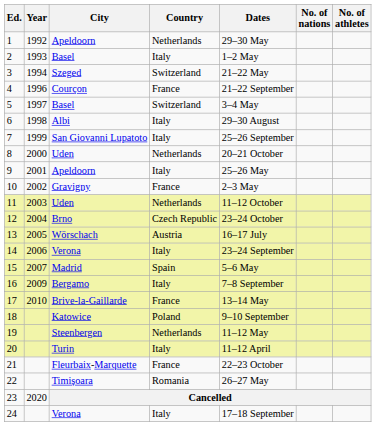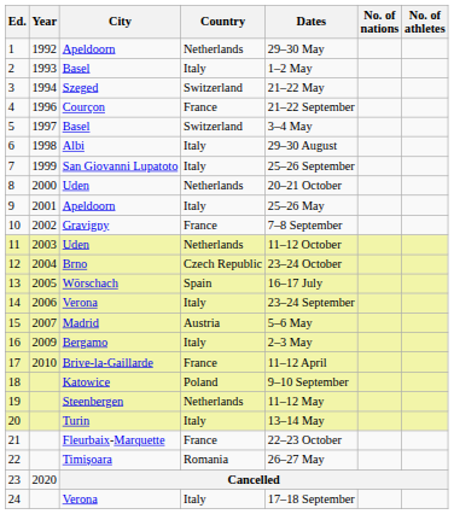10 | Dates: 2–3 May -> 7–8 September
13 | Country: Austria -> Spain
15 | Country: Spain -> Austria
16 | Dates: 7–8 September -> 2–3 May
17 | Dates: 13–14 May -> 11–12 April
20 | Dates: 11–12 April -> 13–14 May
